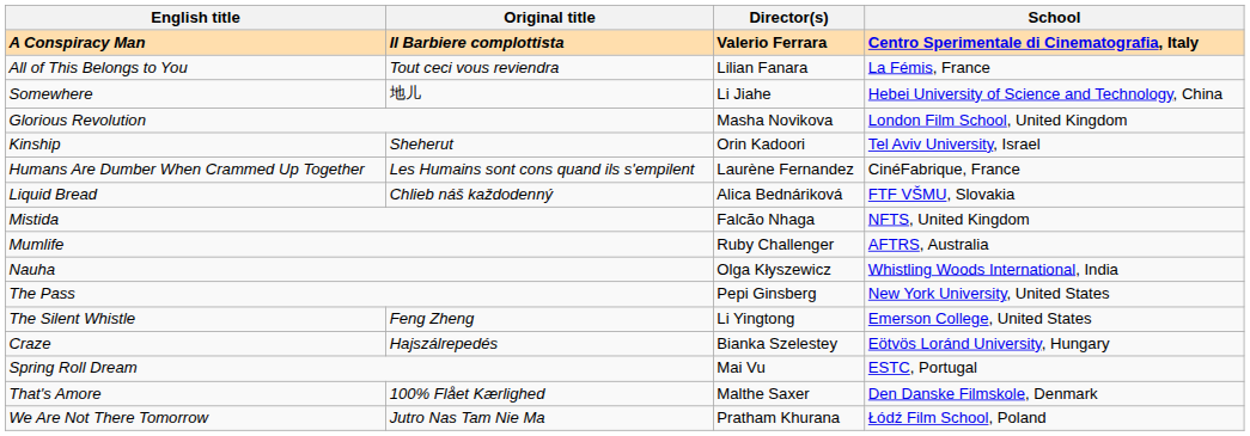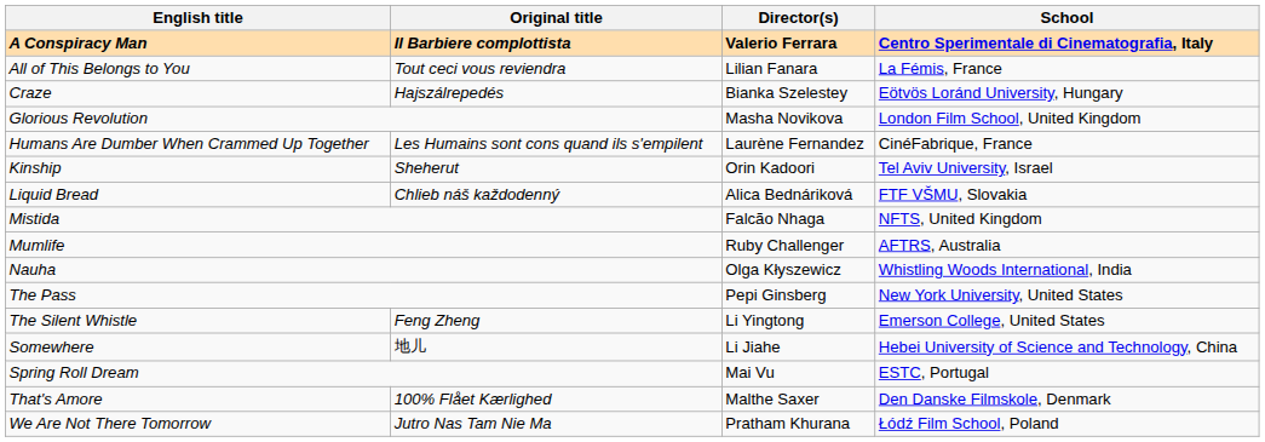rows swapped: Craze <-> Somewhere
rows swapped: Humans Are Dumber When Crammed Up Together <-> Kinship
